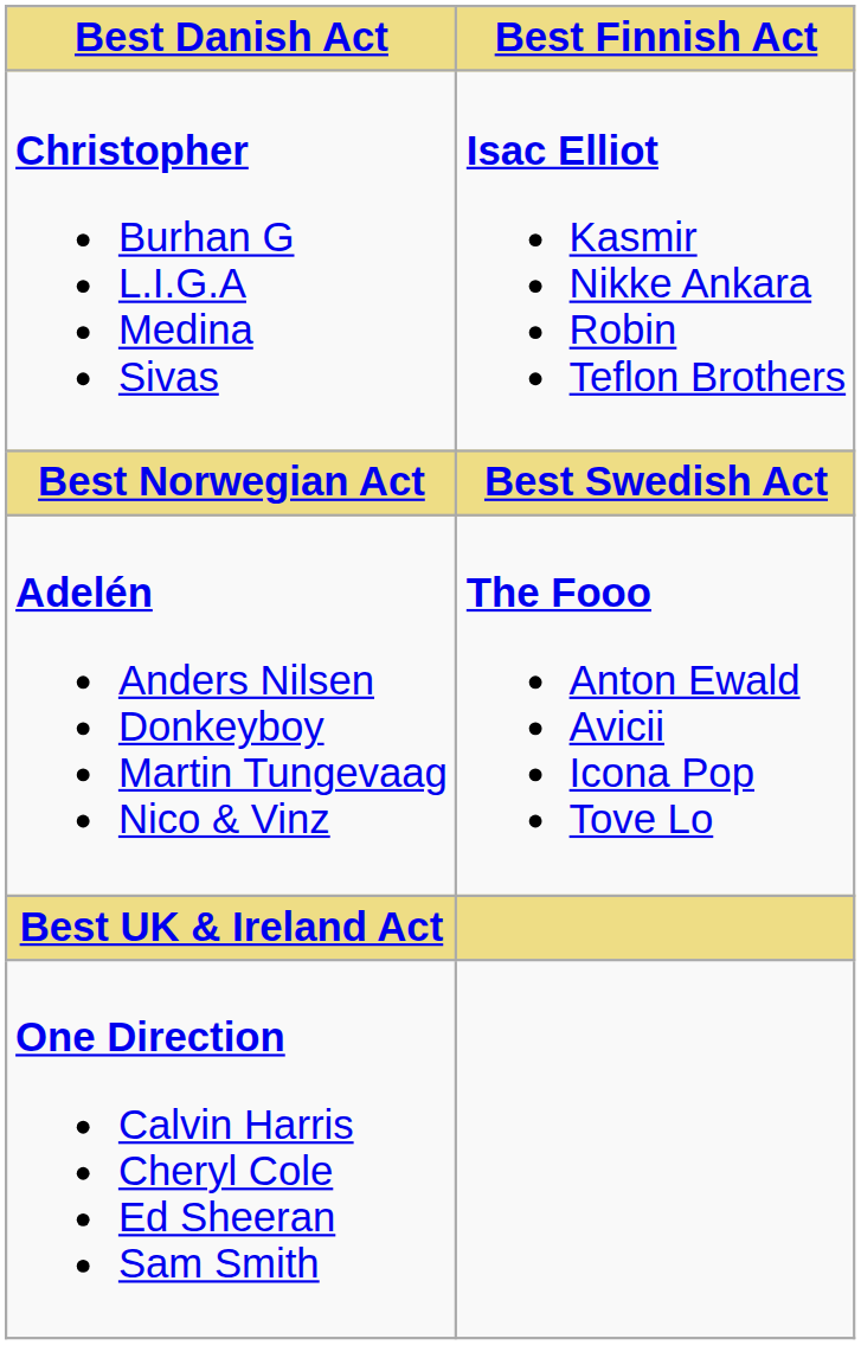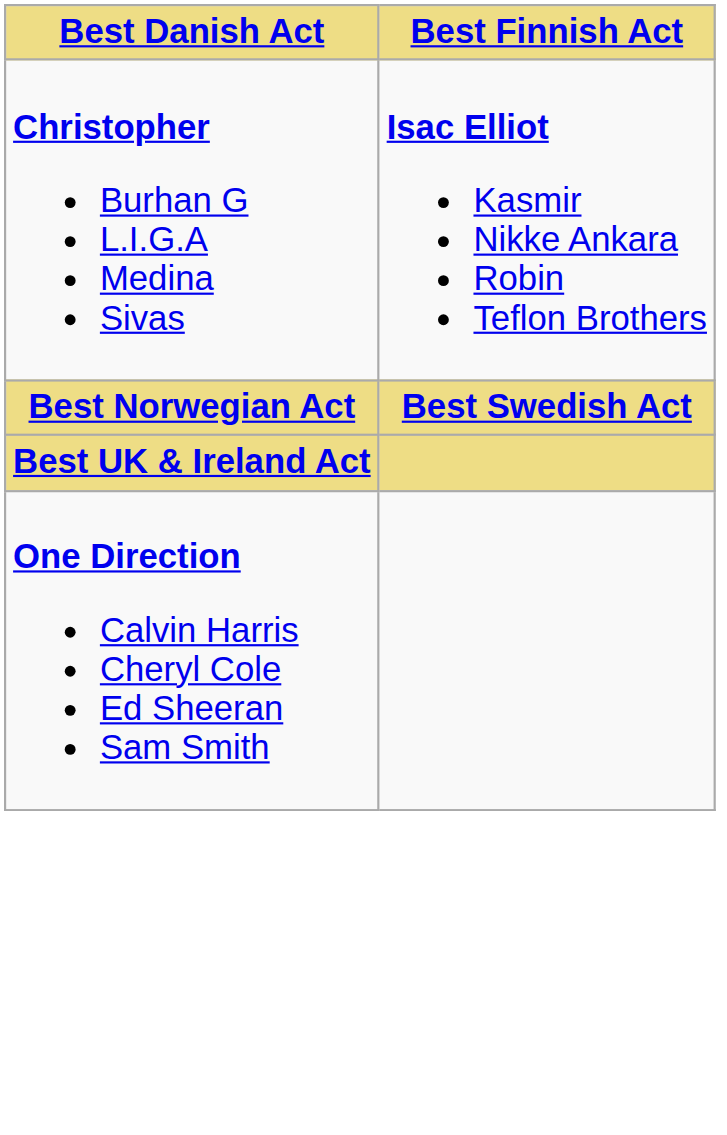- row: Adelén Anders Nilsen Donkeyboy Martin Tungevaag Nico & Vinz | The Fooo Anton Ewald Avicii Icona Pop Tove Lo
